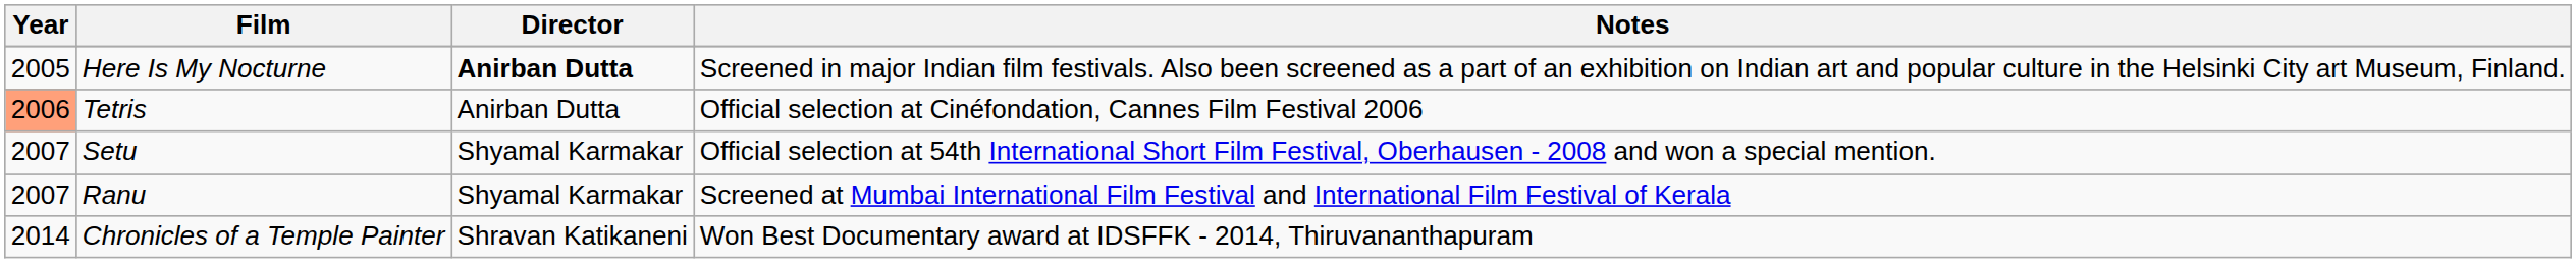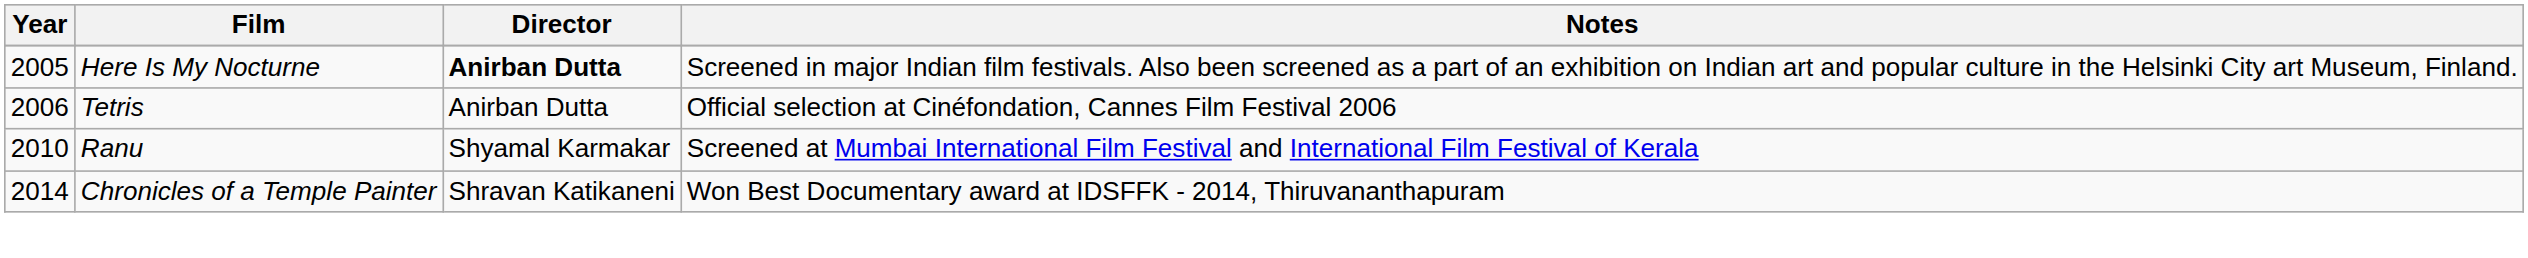Tetris | Year: lightsalmon background -> no background
- row: 2007 | Setu | Shyamal Karmakar | Official selection at 54th International Short Film Festival, Oberhausen - 2008 and won a special mention.
Ranu | Year: 2007 -> 2010
